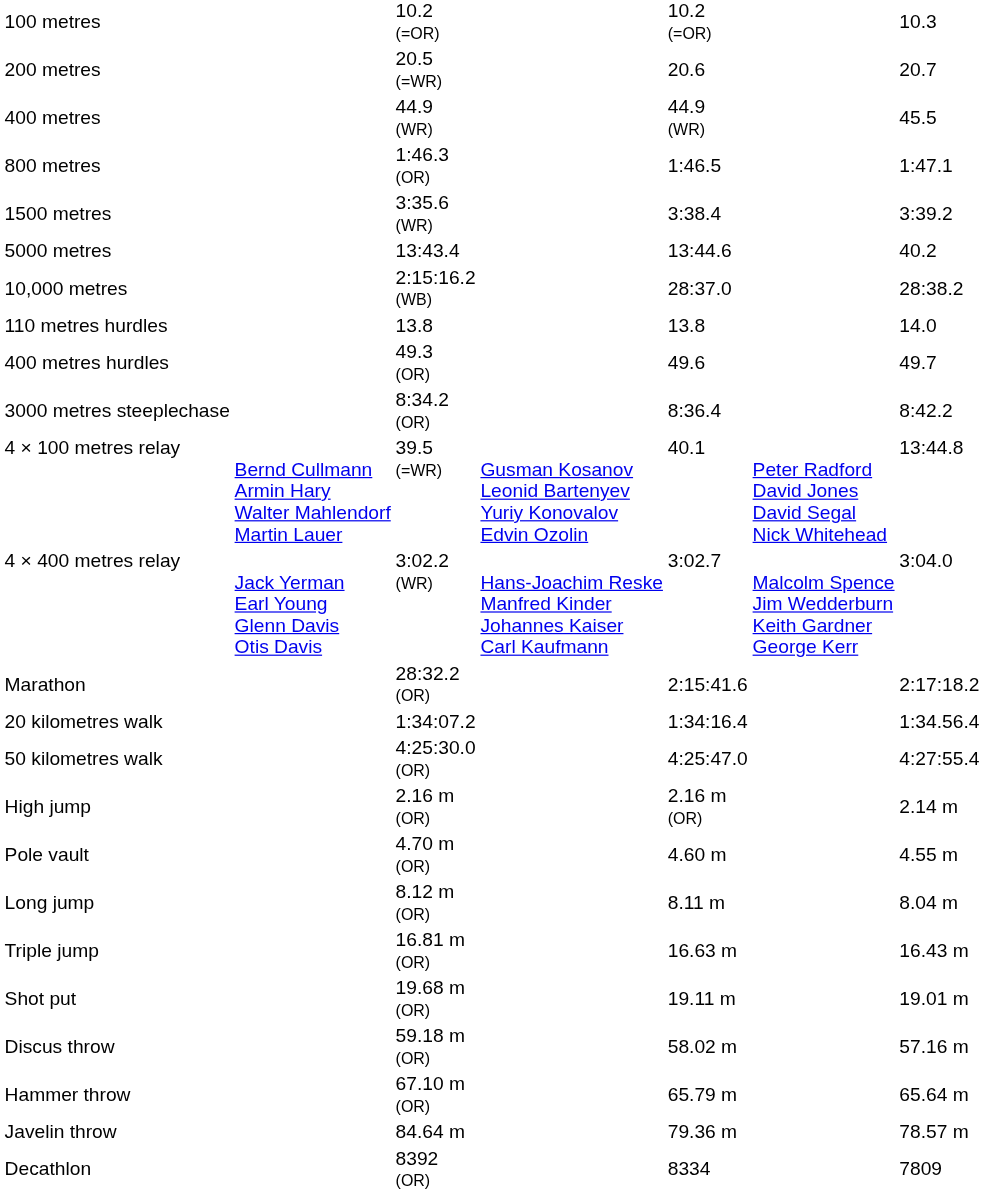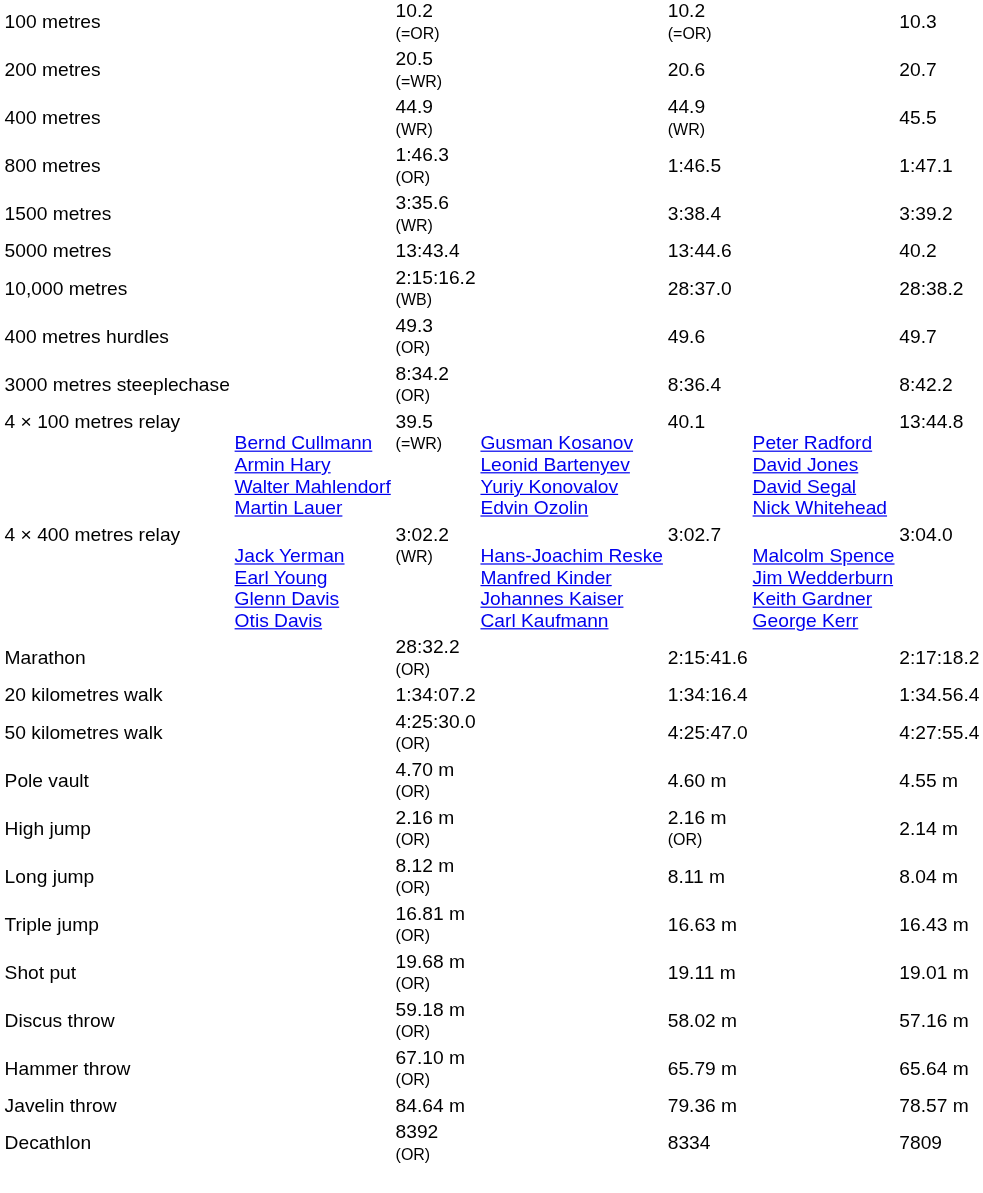- row: 110 metres hurdles | 13.8 | 13.8 | 14.0
rows swapped: High jump <-> Pole vault
